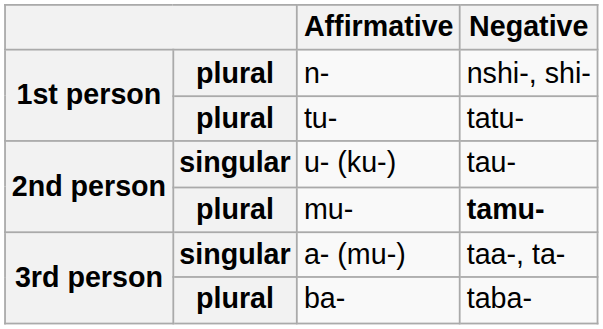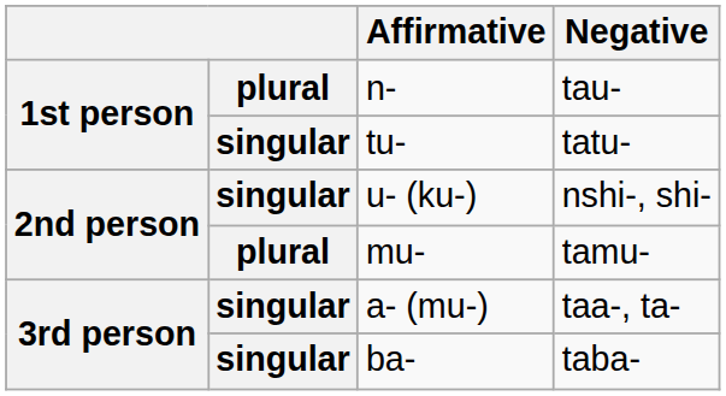n- | Negative: nshi-, shi- -> tau-
tu- | column 2: plural -> singular
u- (ku-) | Negative: tau- -> nshi-, shi-
mu- | Negative: bold -> normal
ba- | column 2: plural -> singular
